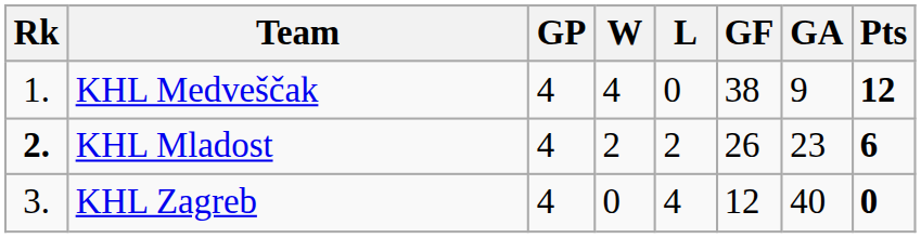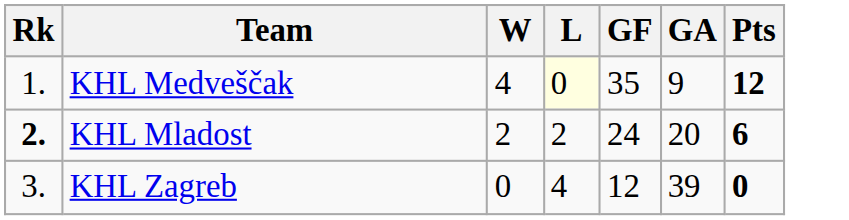- column: GP | 4 | 4 | 4
KHL Medveščak | L: no background -> lightyellow background
KHL Medveščak | GF: 38 -> 35
KHL Mladost | GF: 26 -> 24
KHL Mladost | GA: 23 -> 20
KHL Zagreb | GA: 40 -> 39
